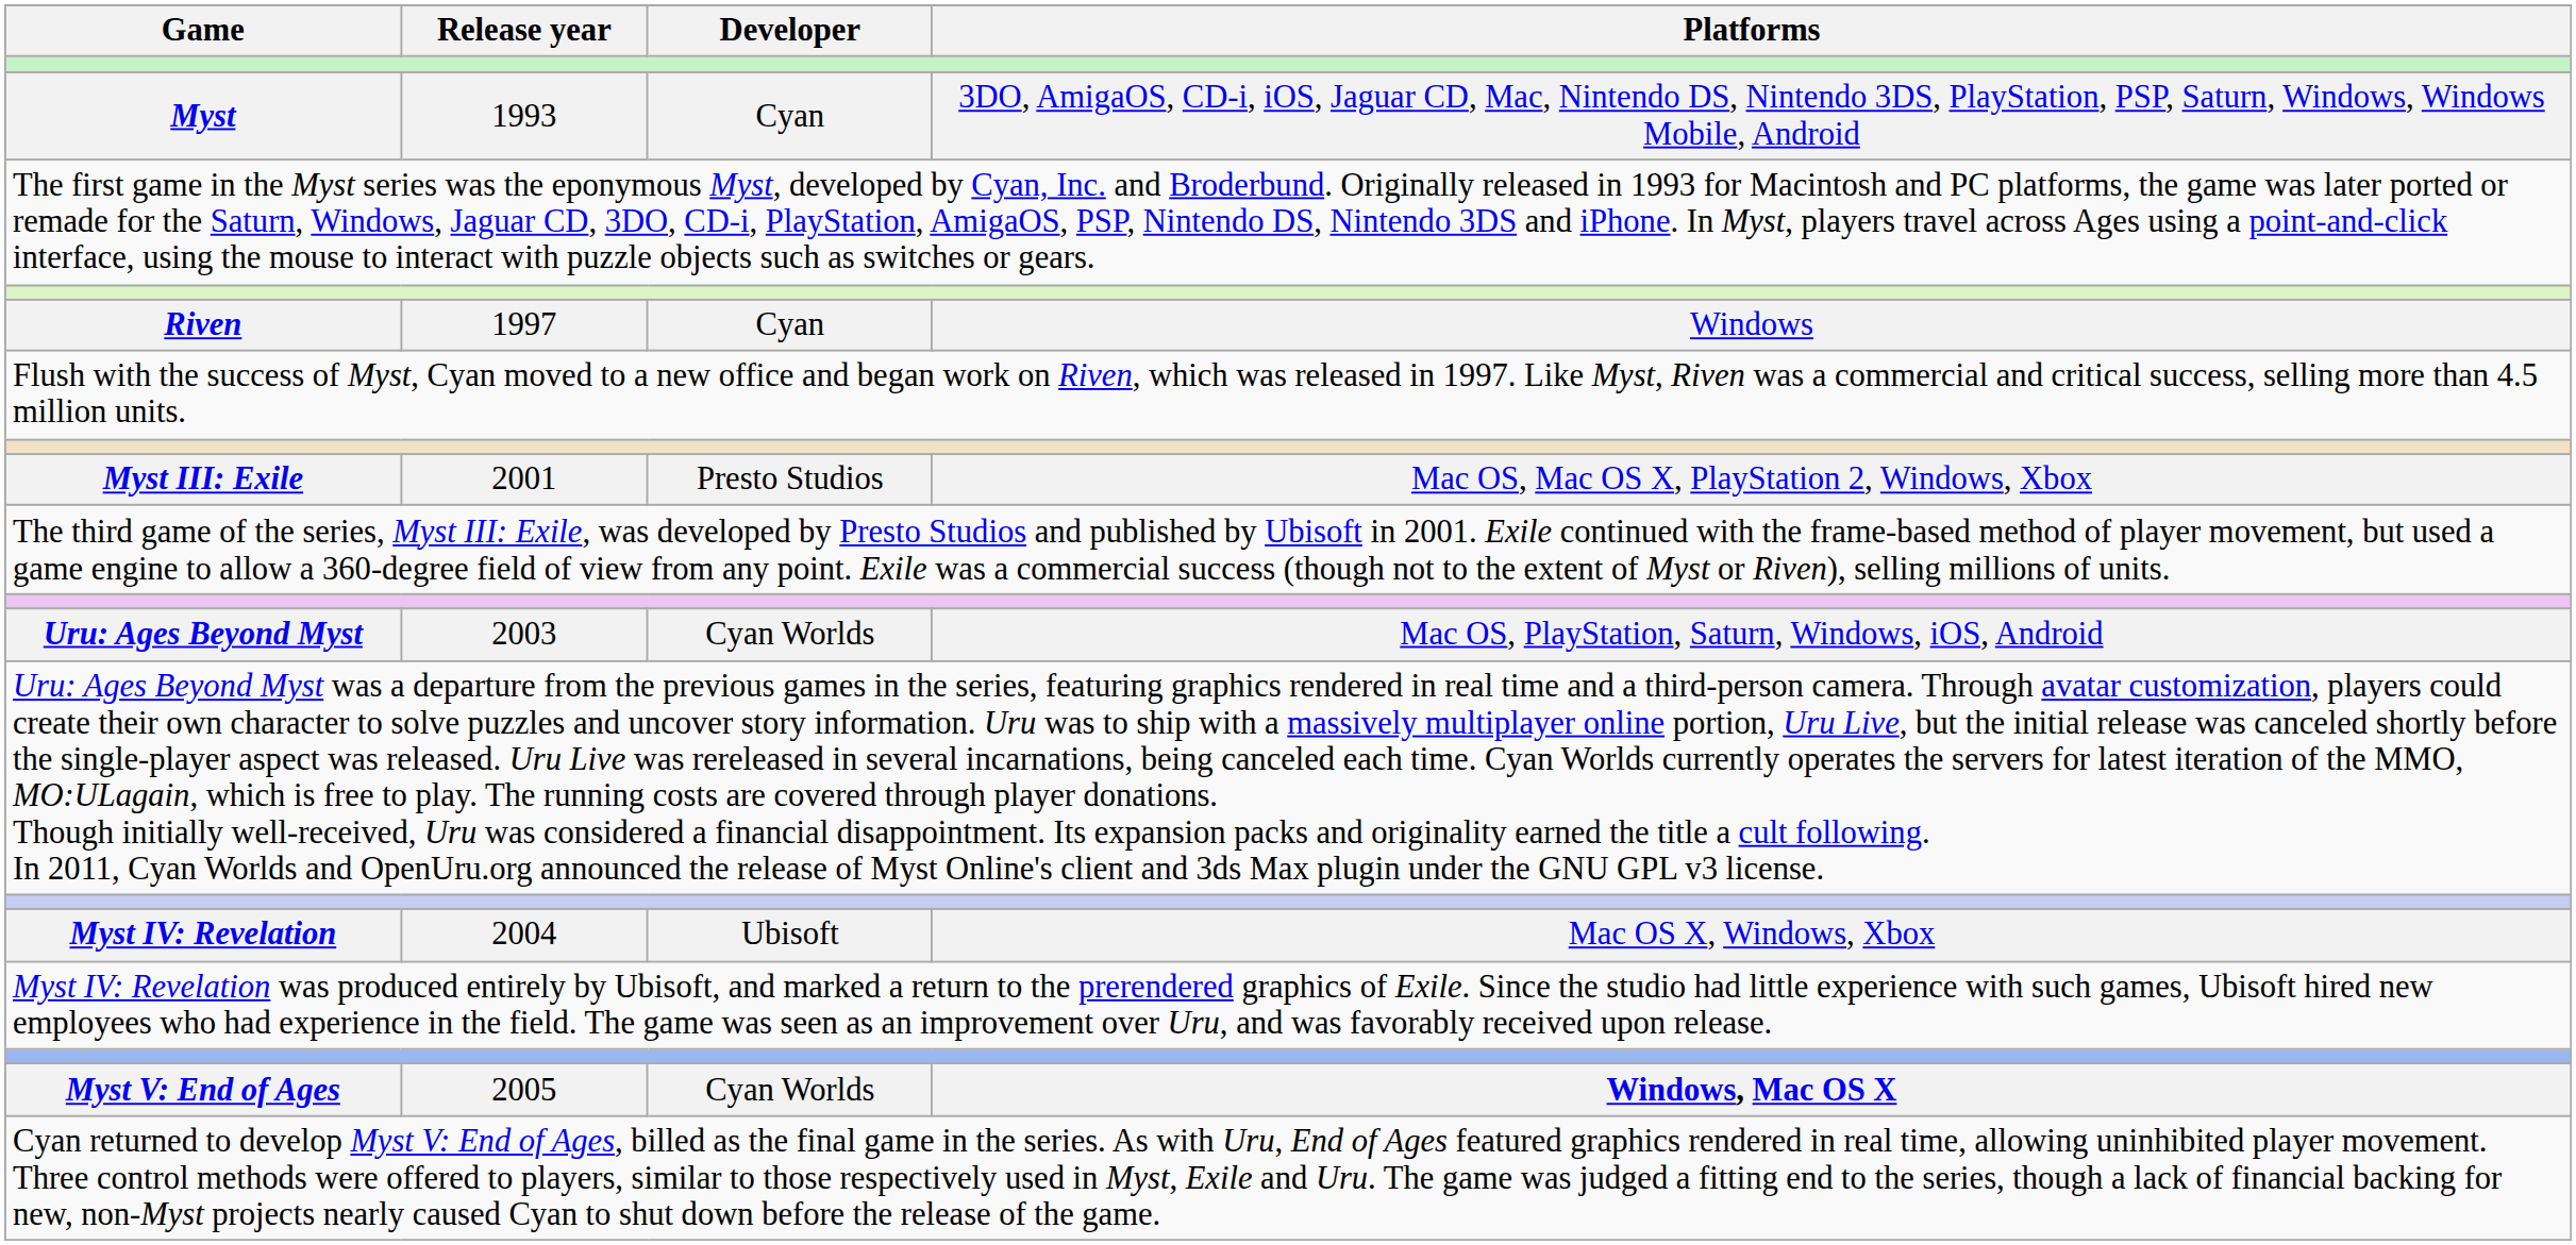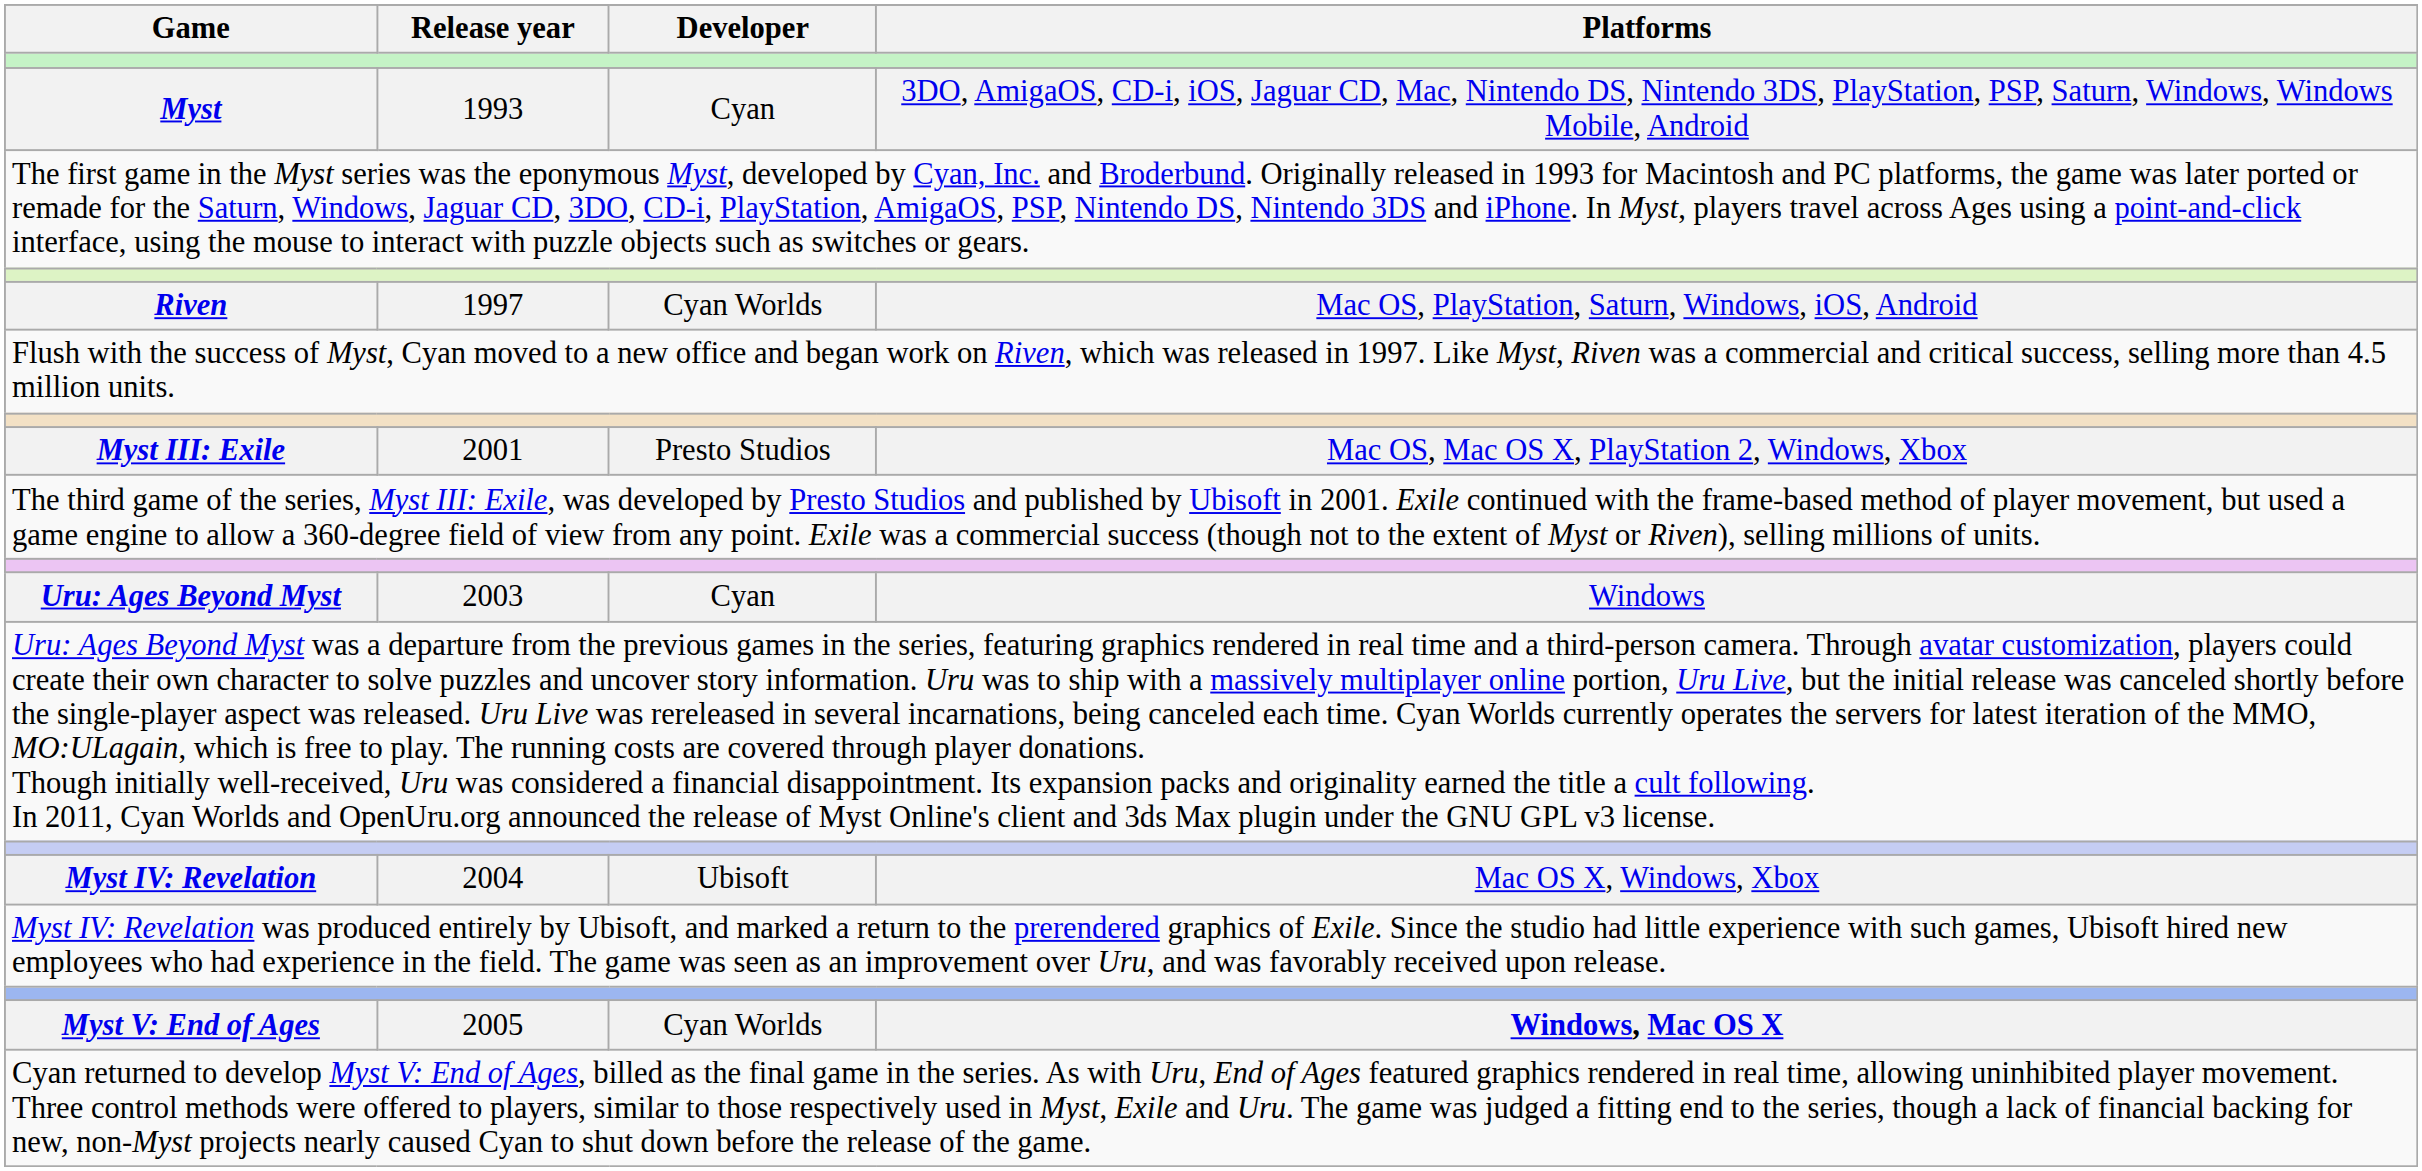Riven | Developer: Cyan -> Cyan Worlds
Riven | Platforms: Windows -> Mac OS, PlayStation, Saturn, Windows, iOS, Android
Uru: Ages Beyond Myst | Developer: Cyan Worlds -> Cyan
Uru: Ages Beyond Myst | Platforms: Mac OS, PlayStation, Saturn, Windows, iOS, Android -> Windows
